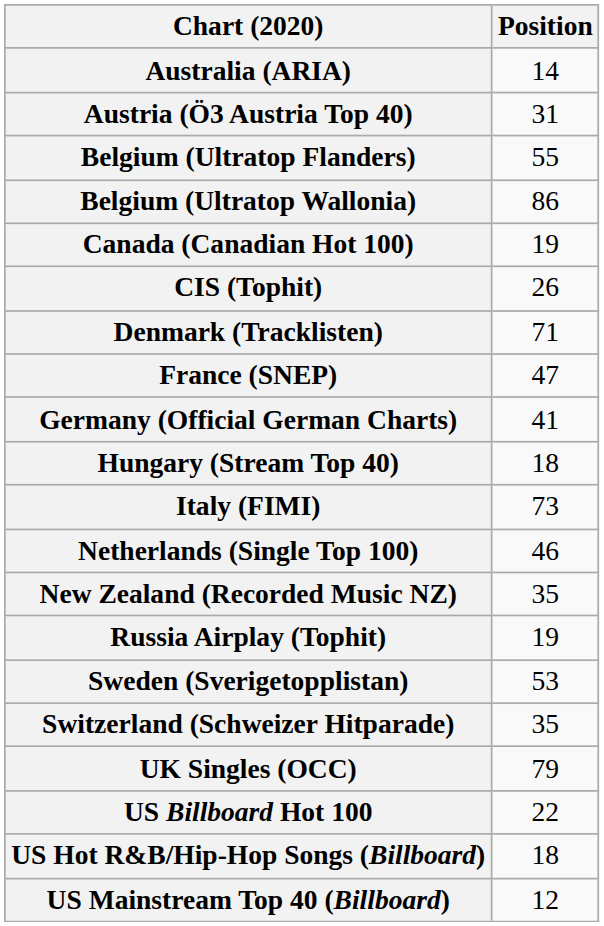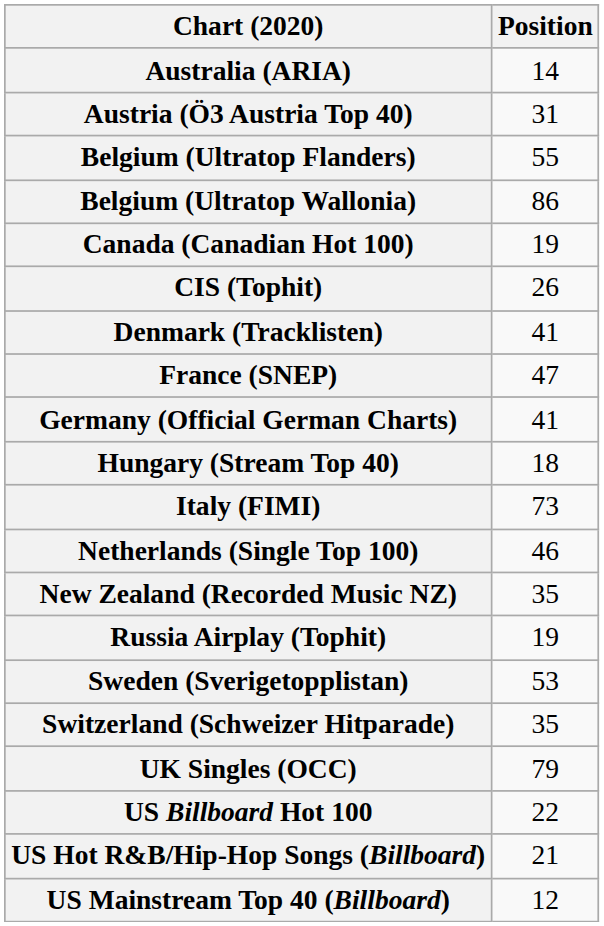Denmark (Tracklisten) | Position: 71 -> 41
US Hot R&B/Hip-Hop Songs (Billboard) | Position: 18 -> 21
